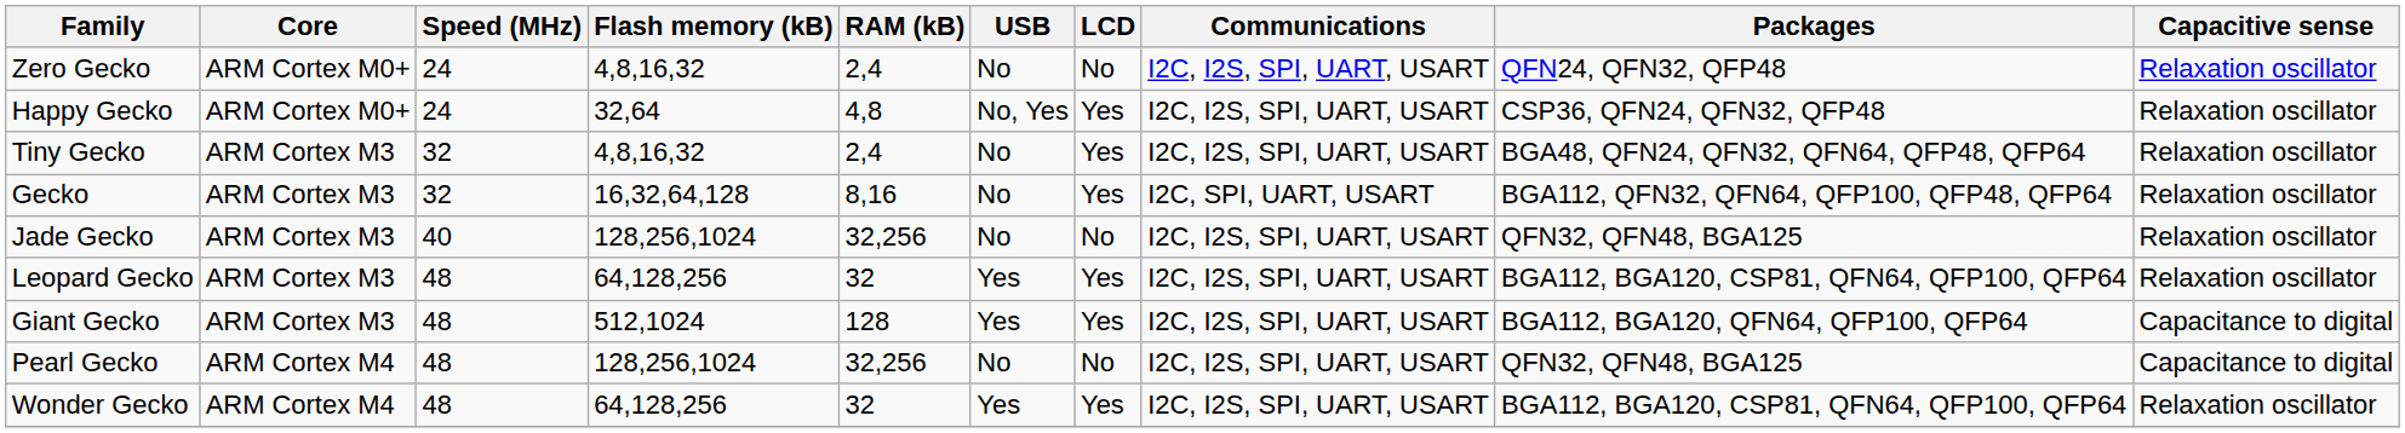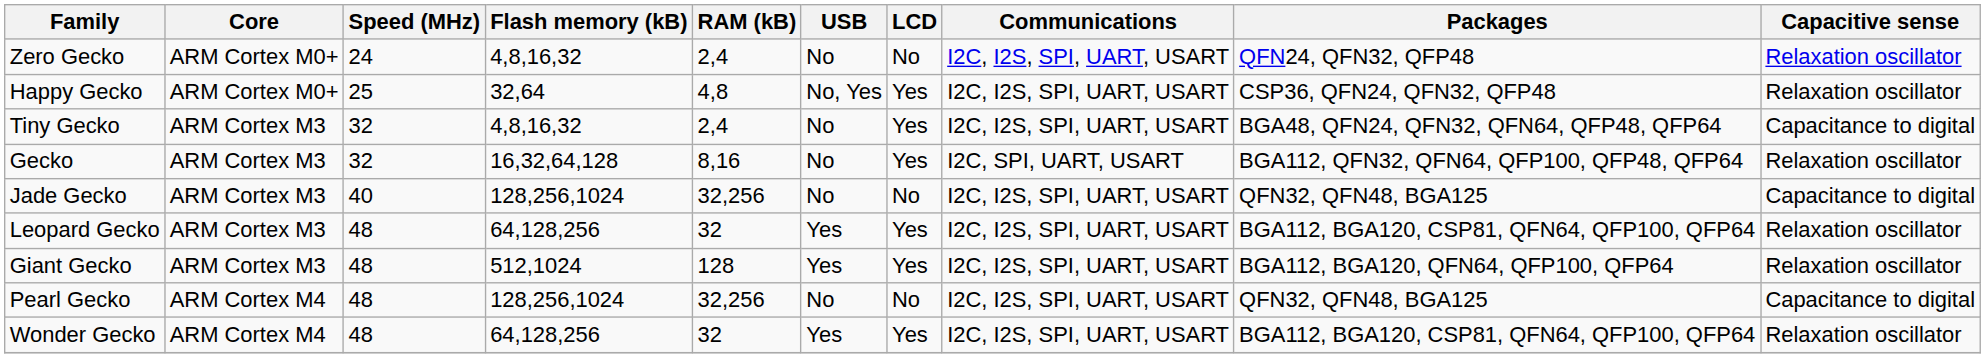Happy Gecko | Speed (MHz): 24 -> 25
Tiny Gecko | Capacitive sense: Relaxation oscillator -> Capacitance to digital
Jade Gecko | Capacitive sense: Relaxation oscillator -> Capacitance to digital
Giant Gecko | Capacitive sense: Capacitance to digital -> Relaxation oscillator
